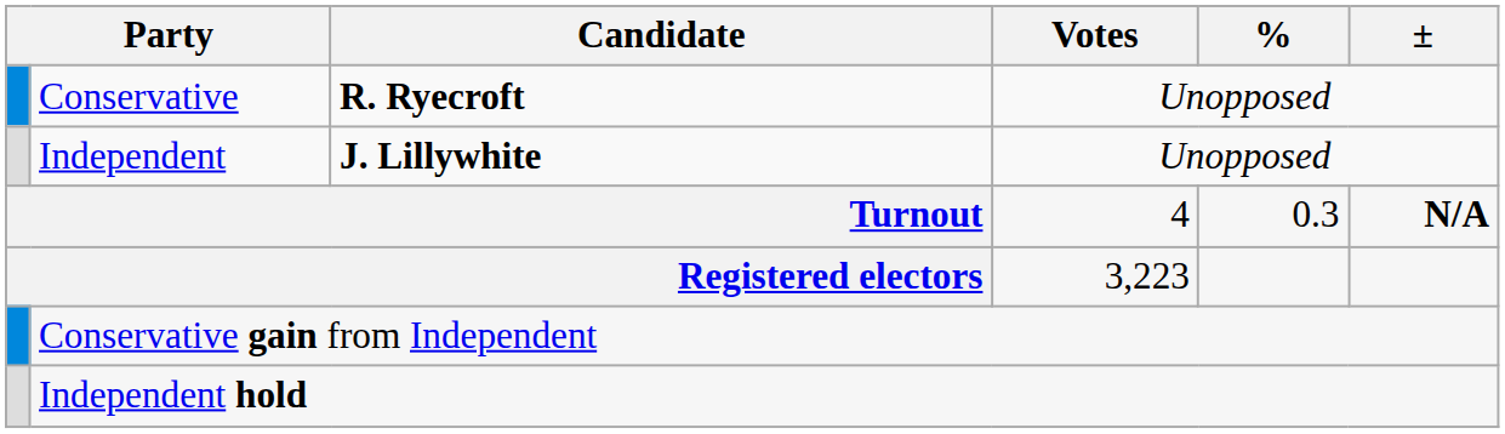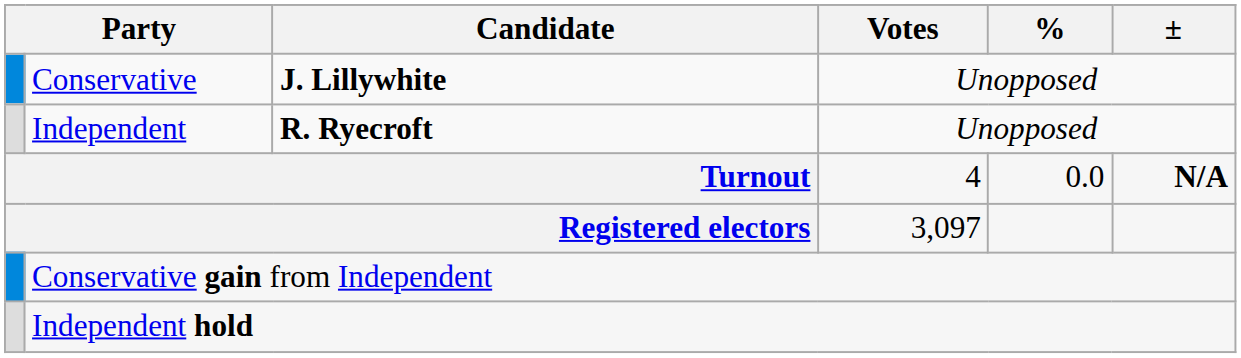Conservative | Candidate: R. Ryecroft -> J. Lillywhite
Independent | Candidate: J. Lillywhite -> R. Ryecroft
Turnout | %: 0.3 -> 0.0
Registered electors | Votes: 3,223 -> 3,097
